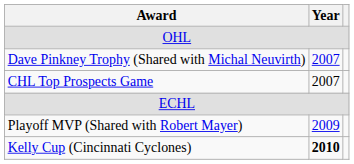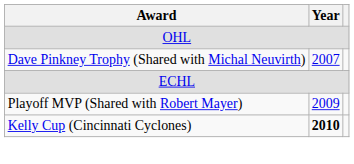- row: CHL Top Prospects Game | 2007
